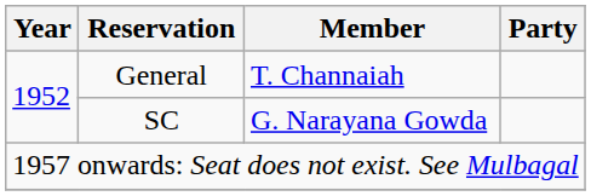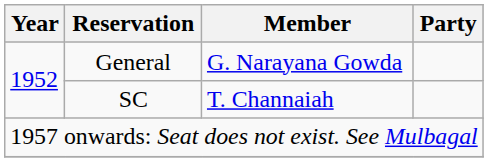General | Member: T. Channaiah -> G. Narayana Gowda
SC | Member: G. Narayana Gowda -> T. Channaiah
